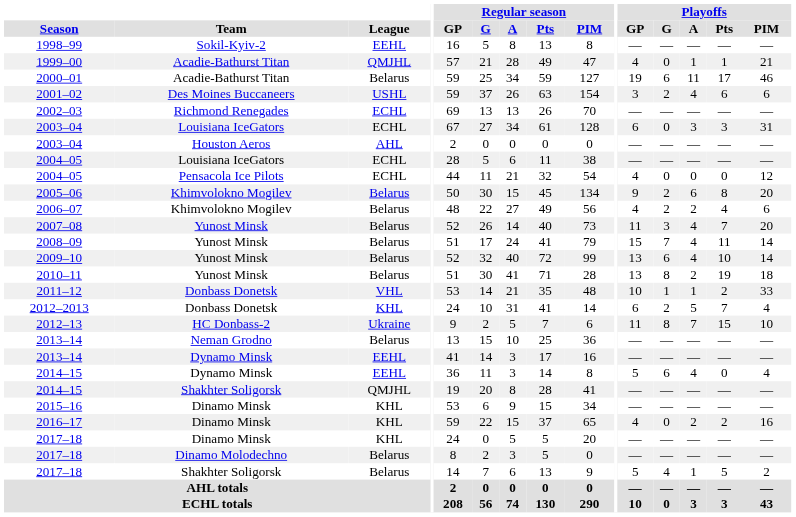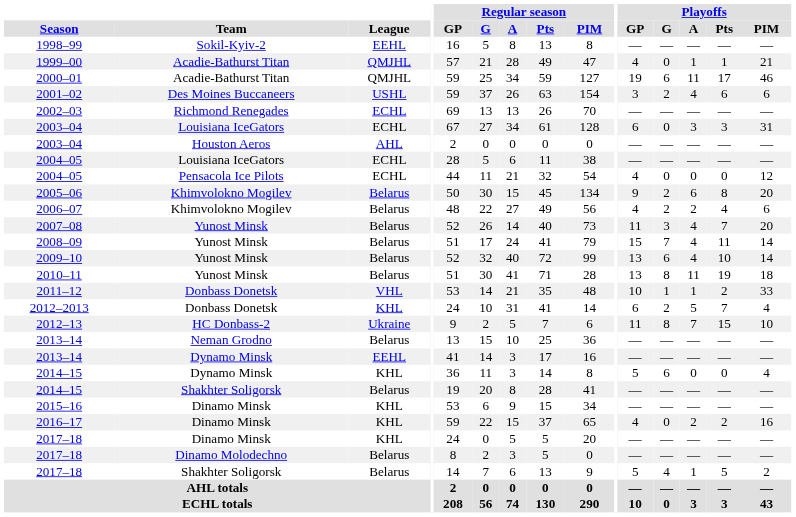2000–01 | League: Belarus -> QMJHL
2010–11 | Playoffs / A: 2 -> 11
2014–15 / Dynamo Minsk | League: EEHL -> KHL
2014–15 / Dynamo Minsk | Playoffs / A: 4 -> 0
2014–15 / Shakhter Soligorsk | League: QMJHL -> Belarus
